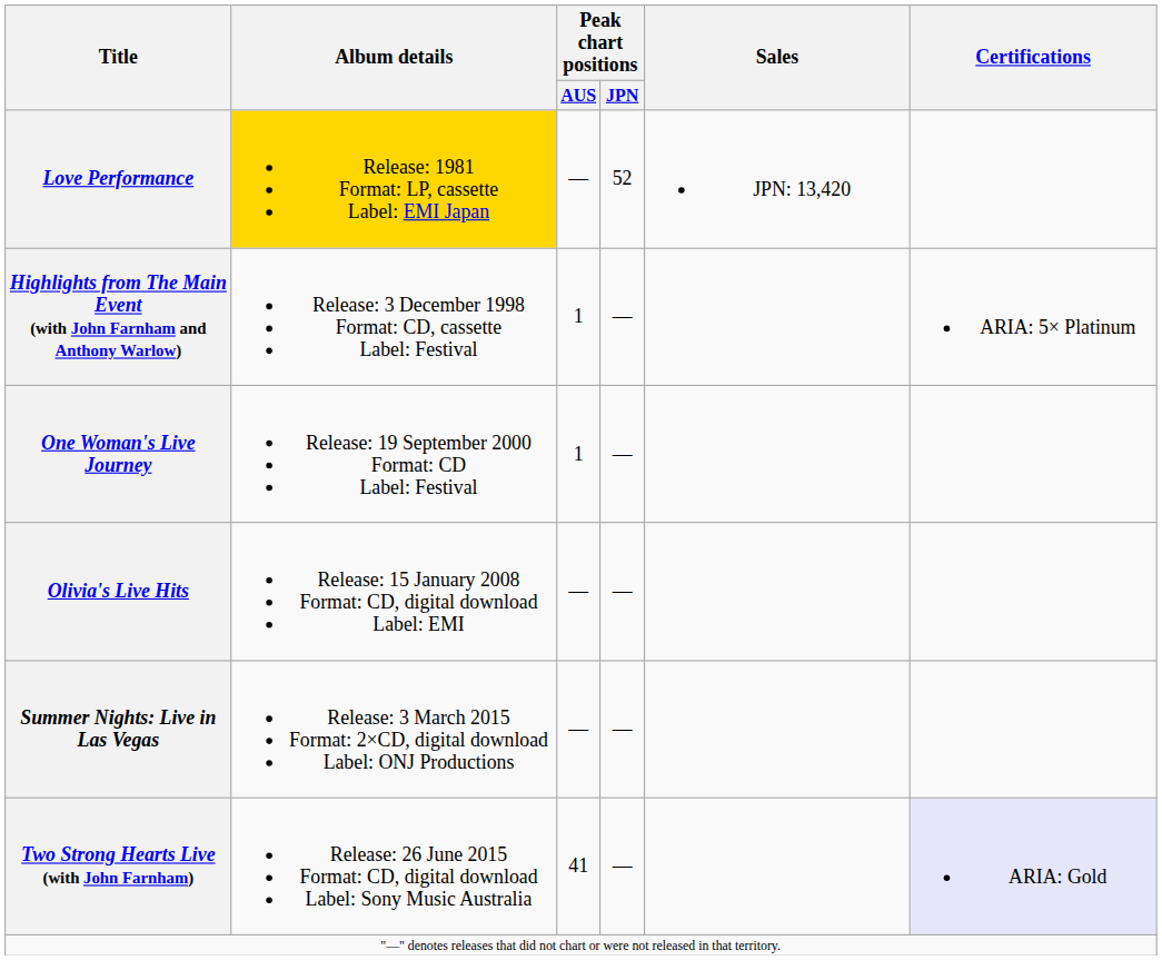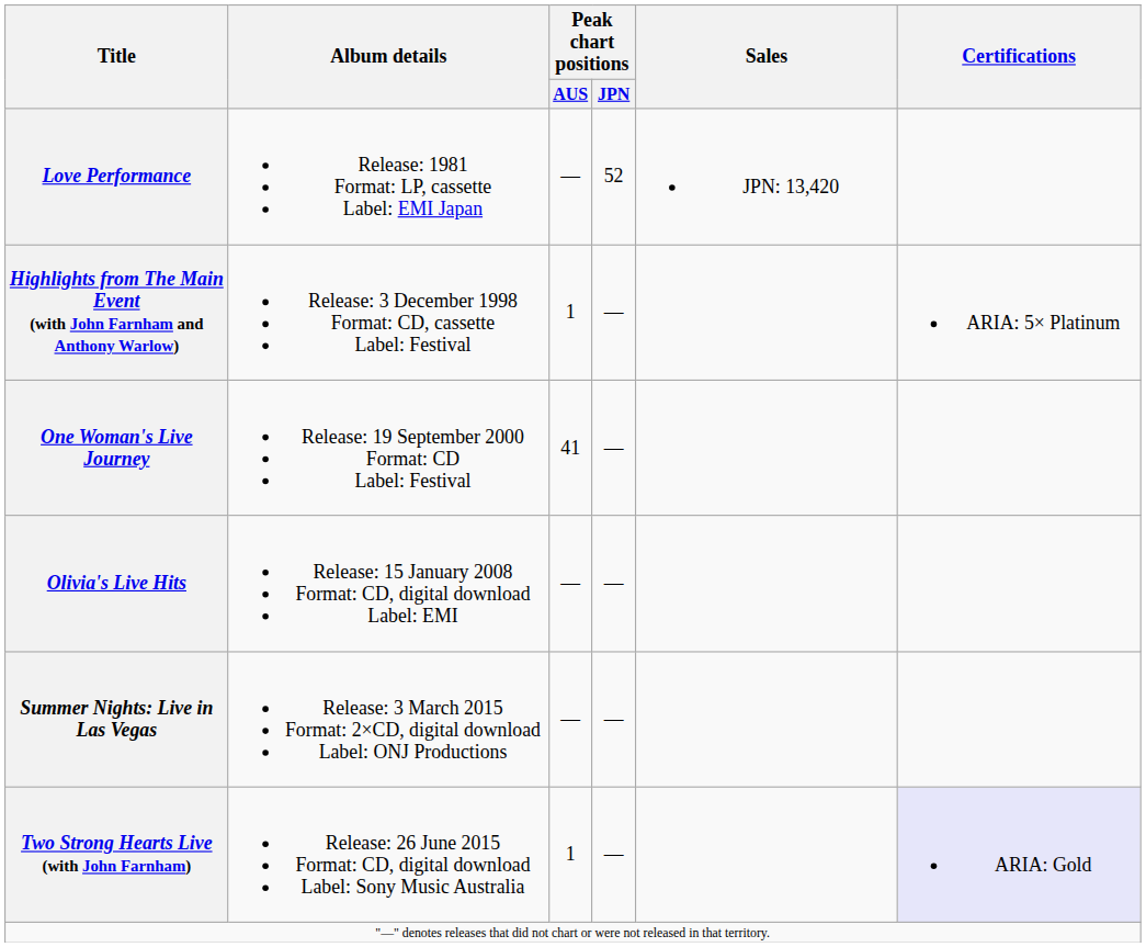Love Performance | Album details: gold background -> no background
One Woman's Live Journey | Peak chart positions / AUS: 1 -> 41
Two Strong Hearts Live (with John Farnham) | Peak chart positions / AUS: 41 -> 1
